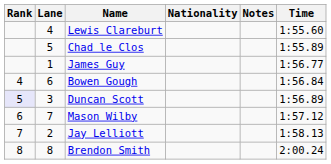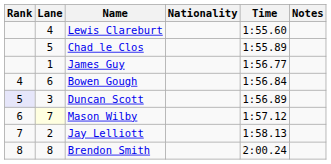columns swapped: Time <-> Notes
Mason Wilby | Lane: no background -> lightyellow background
